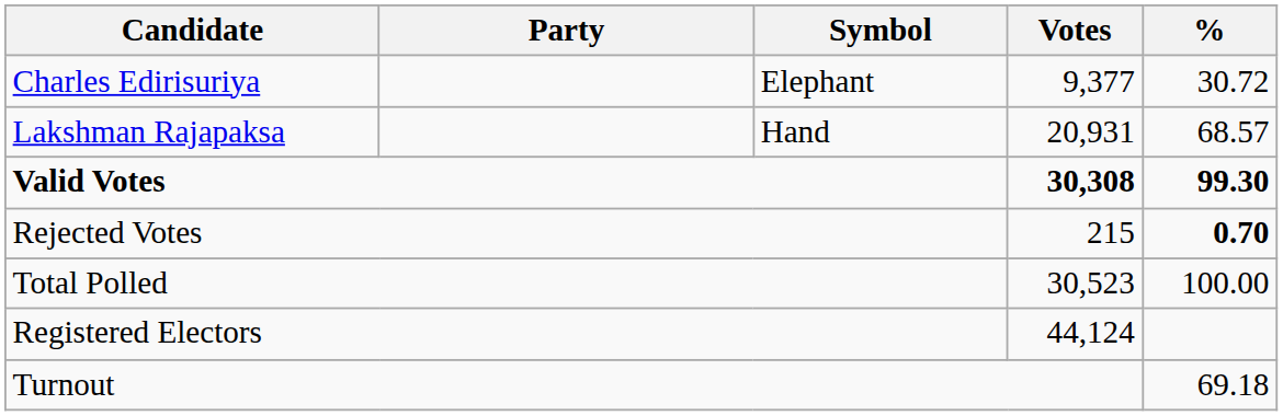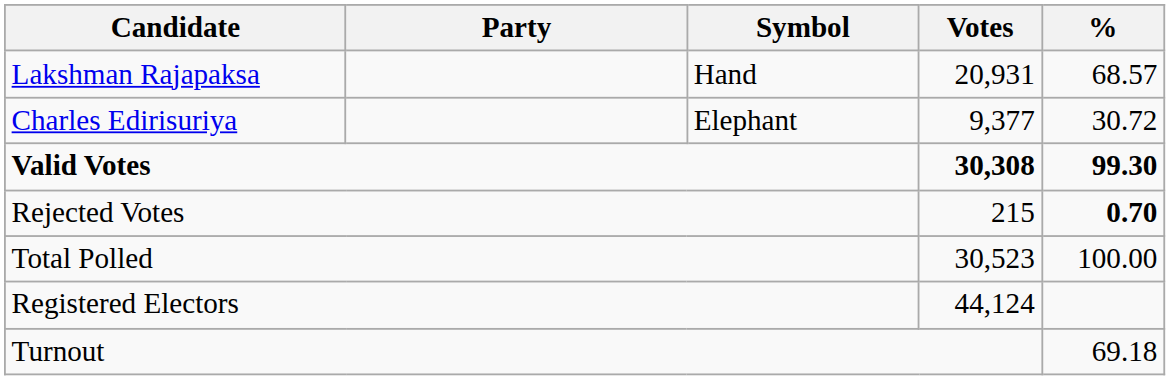rows swapped: Lakshman Rajapaksa <-> Charles Edirisuriya
